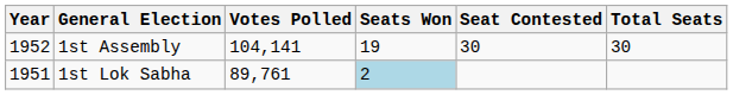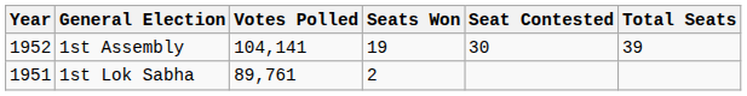1st Assembly | Total Seats: 30 -> 39
1st Lok Sabha | Seats Won: lightblue background -> no background
